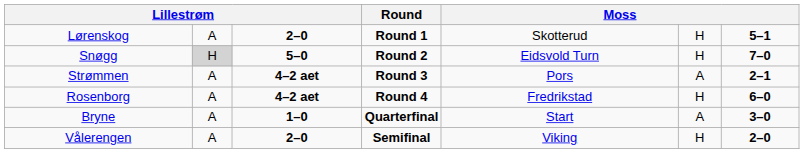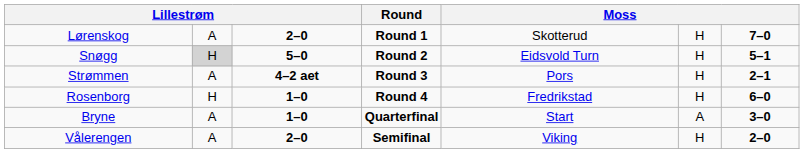Lørenskog | column 7: 5–1 -> 7–0
Snøgg | column 7: 7–0 -> 5–1
Strømmen | column 6: A -> H
Rosenborg | column 2: A -> H
Rosenborg | column 3: 4–2 aet -> 1–0
